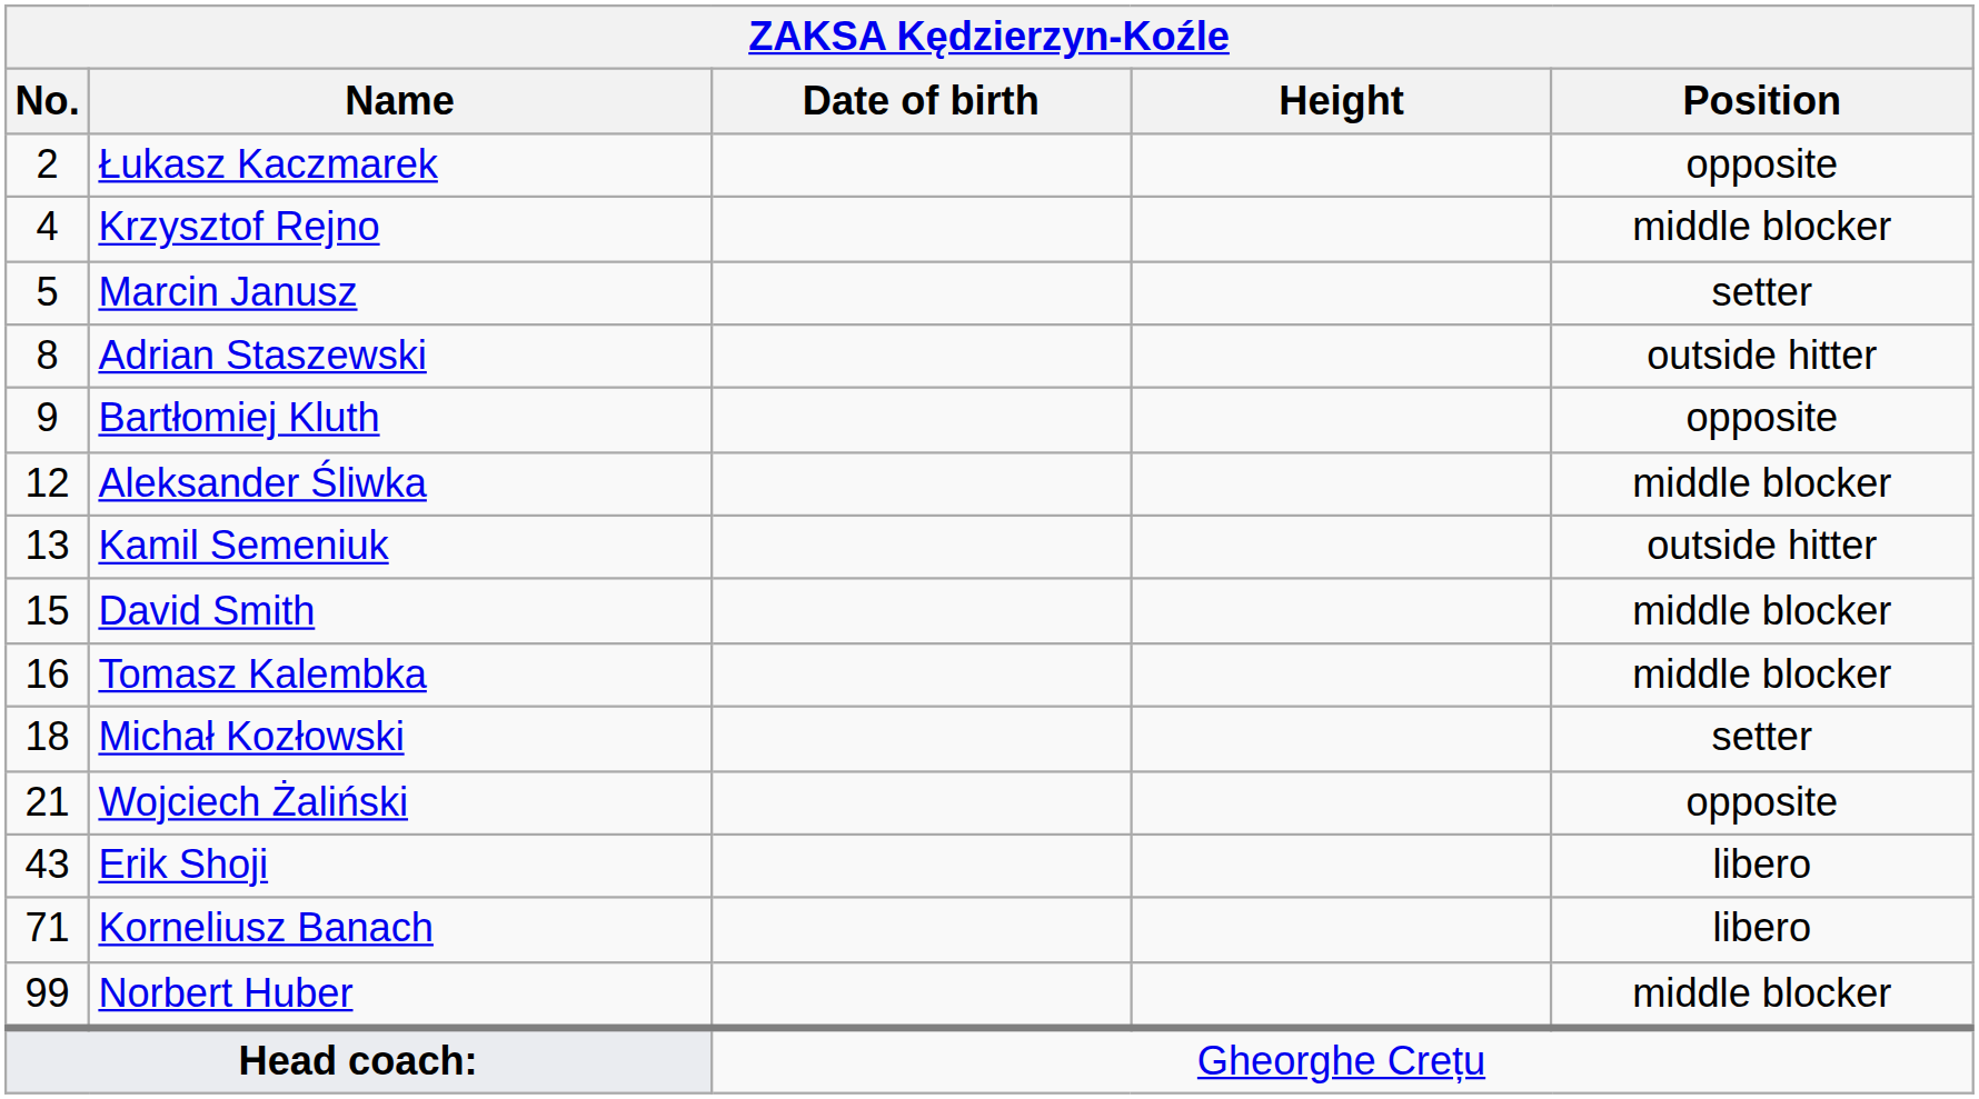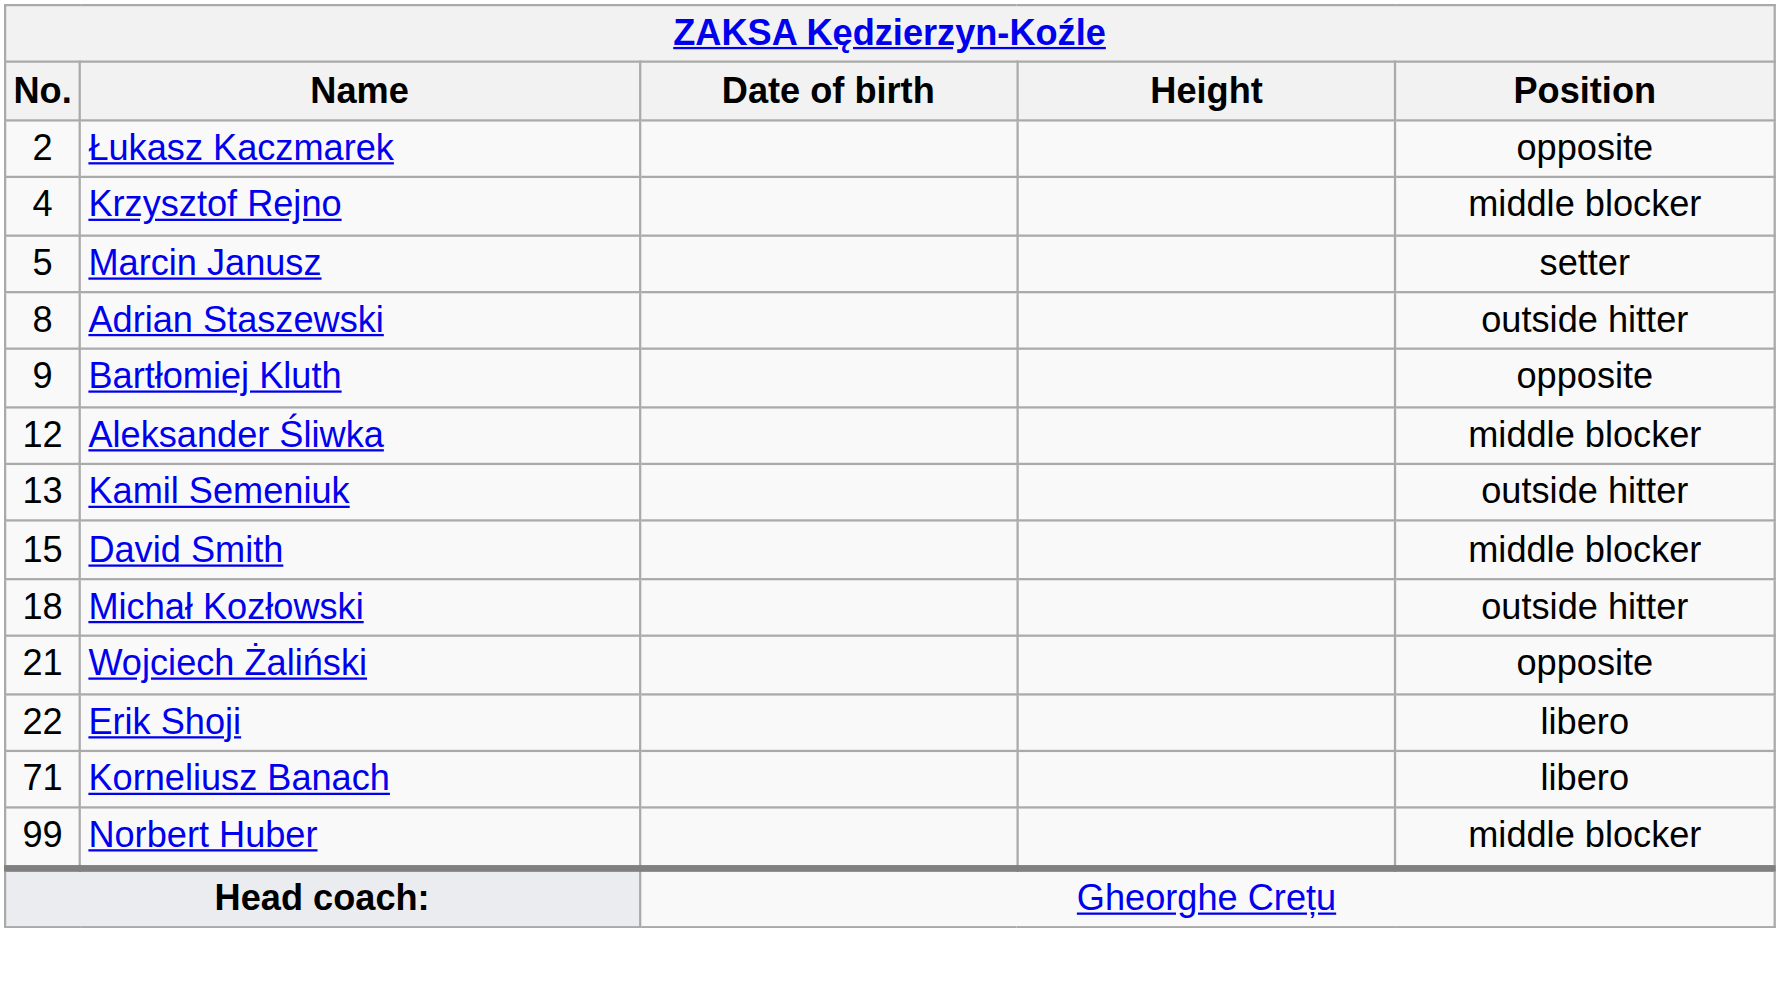- row: 16 | Tomasz Kalembka | middle blocker
Michał Kozłowski | Position: setter -> outside hitter
Erik Shoji | No.: 43 -> 22
